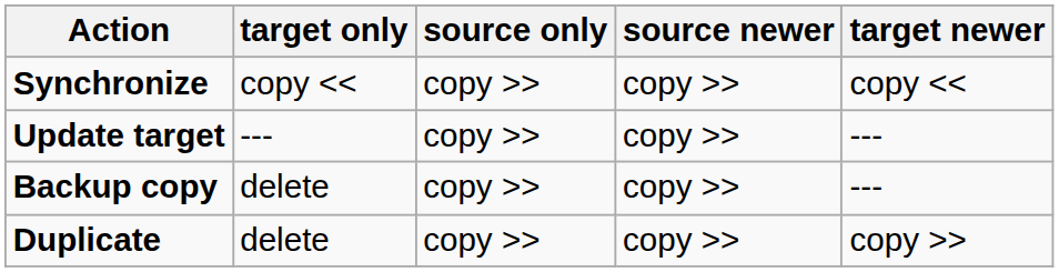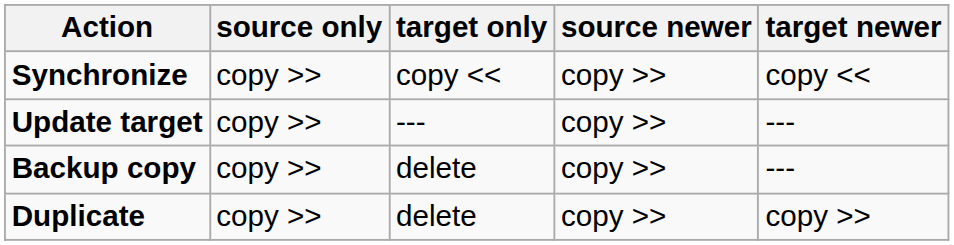columns swapped: source only <-> target only
